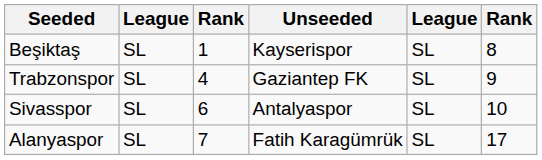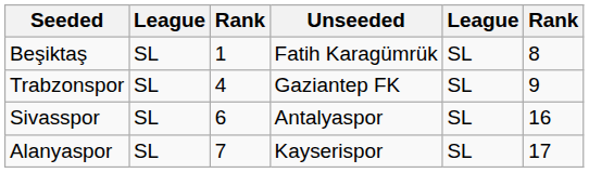Beşiktaş | Unseeded: Kayserispor -> Fatih Karagümrük
Sivasspor | column 6: 10 -> 16
Alanyaspor | Unseeded: Fatih Karagümrük -> Kayserispor
